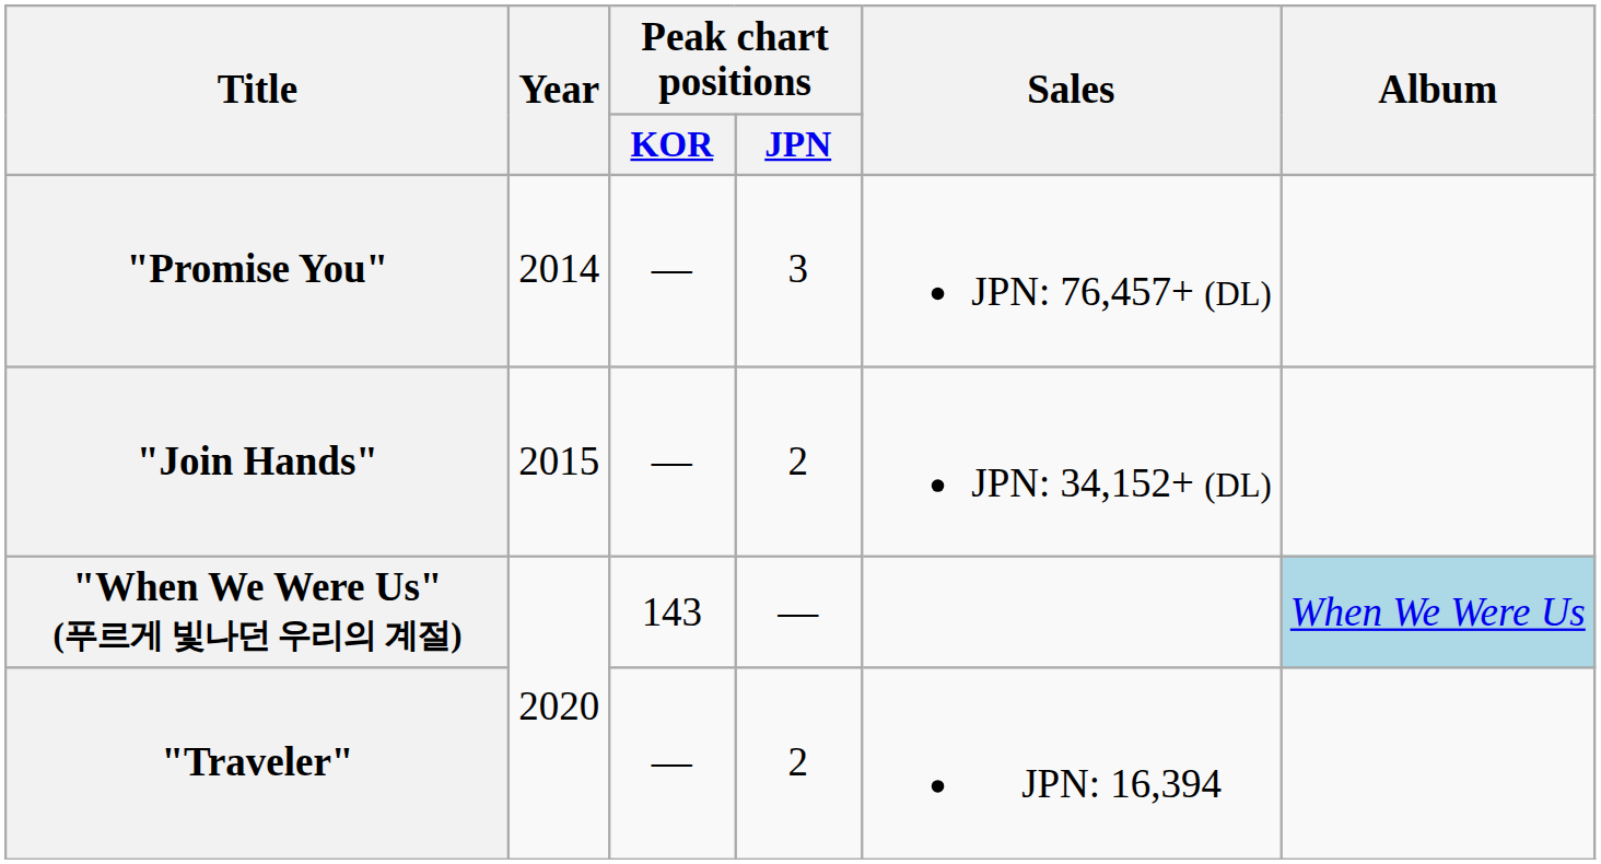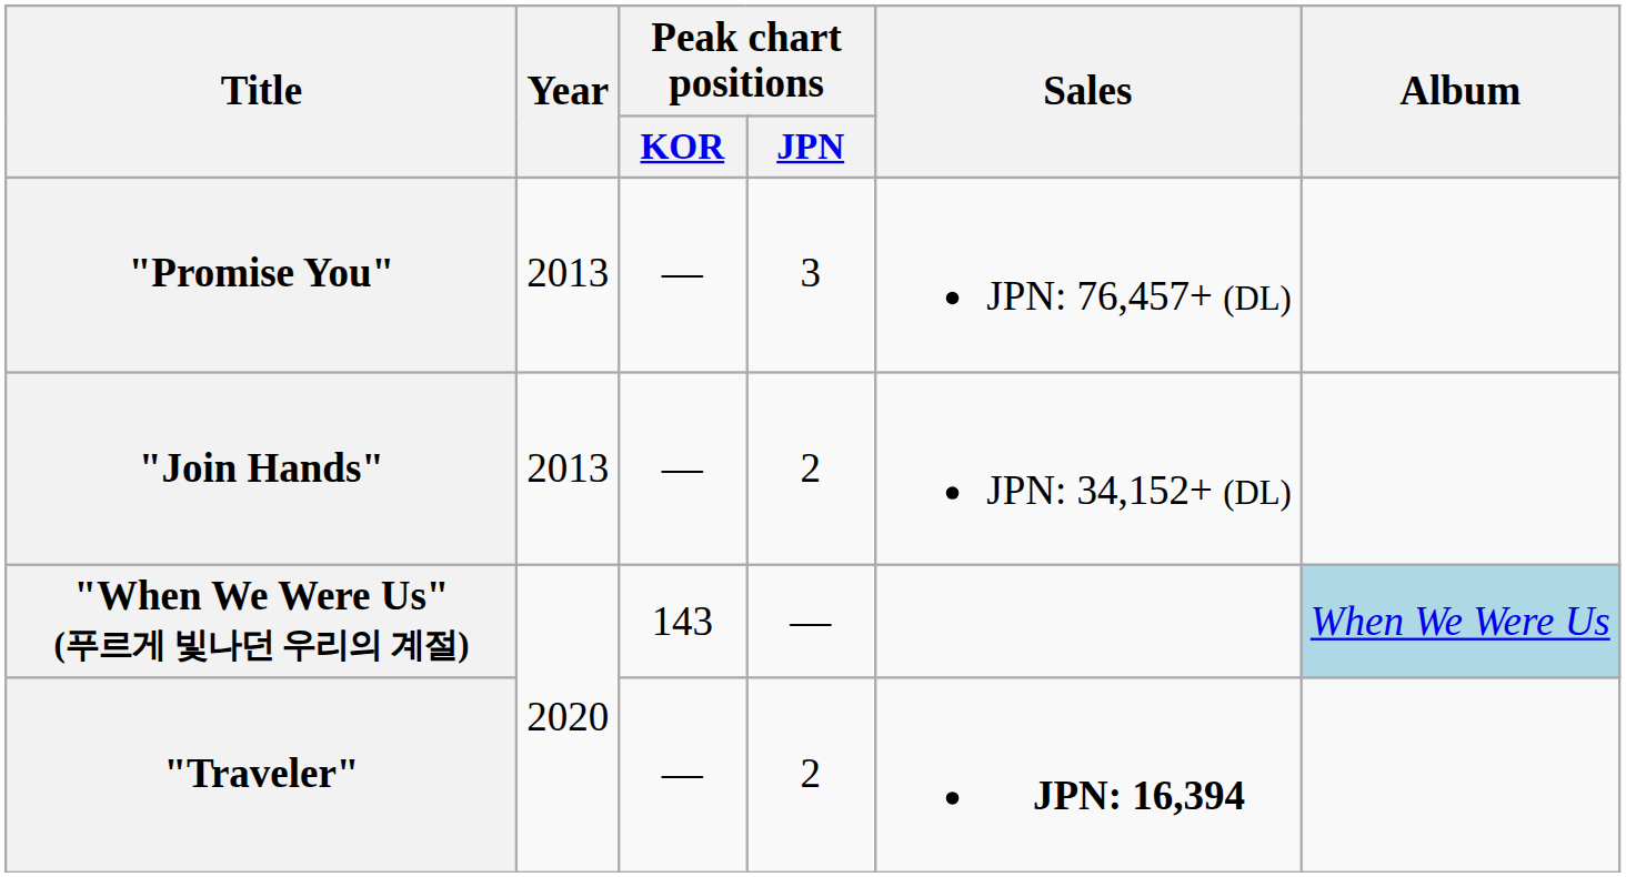"Promise You" | Year: 2014 -> 2013
"Join Hands" | Year: 2015 -> 2013
"Traveler" | Sales: normal -> bold
